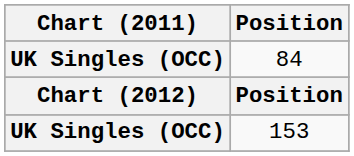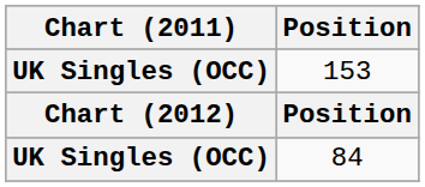rows swapped: 84 <-> 153
